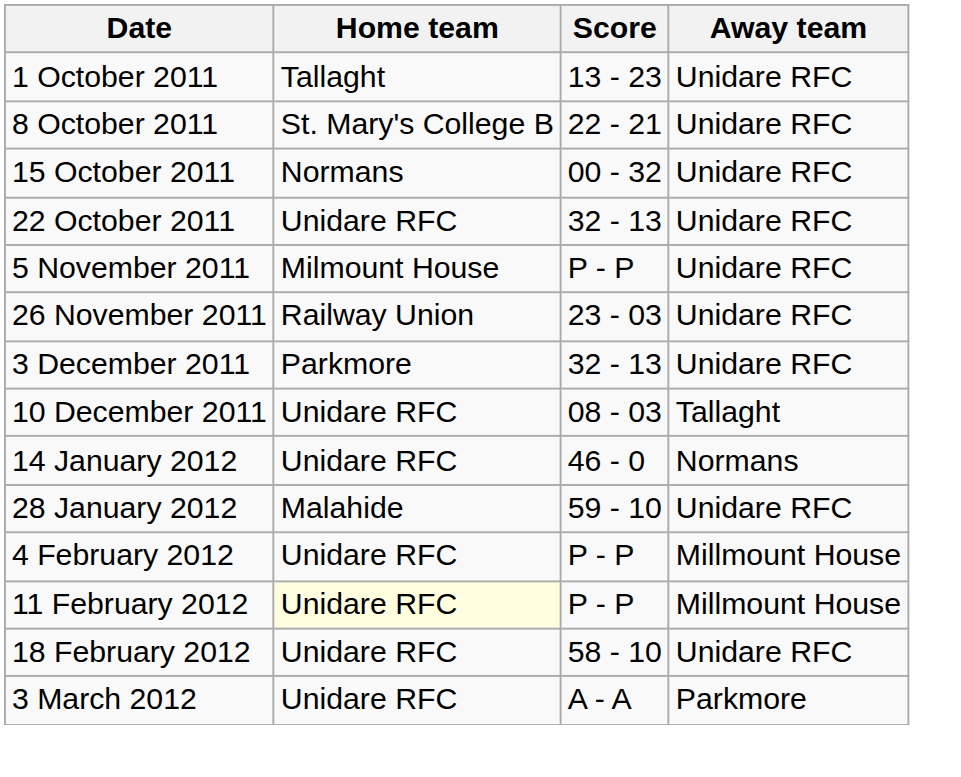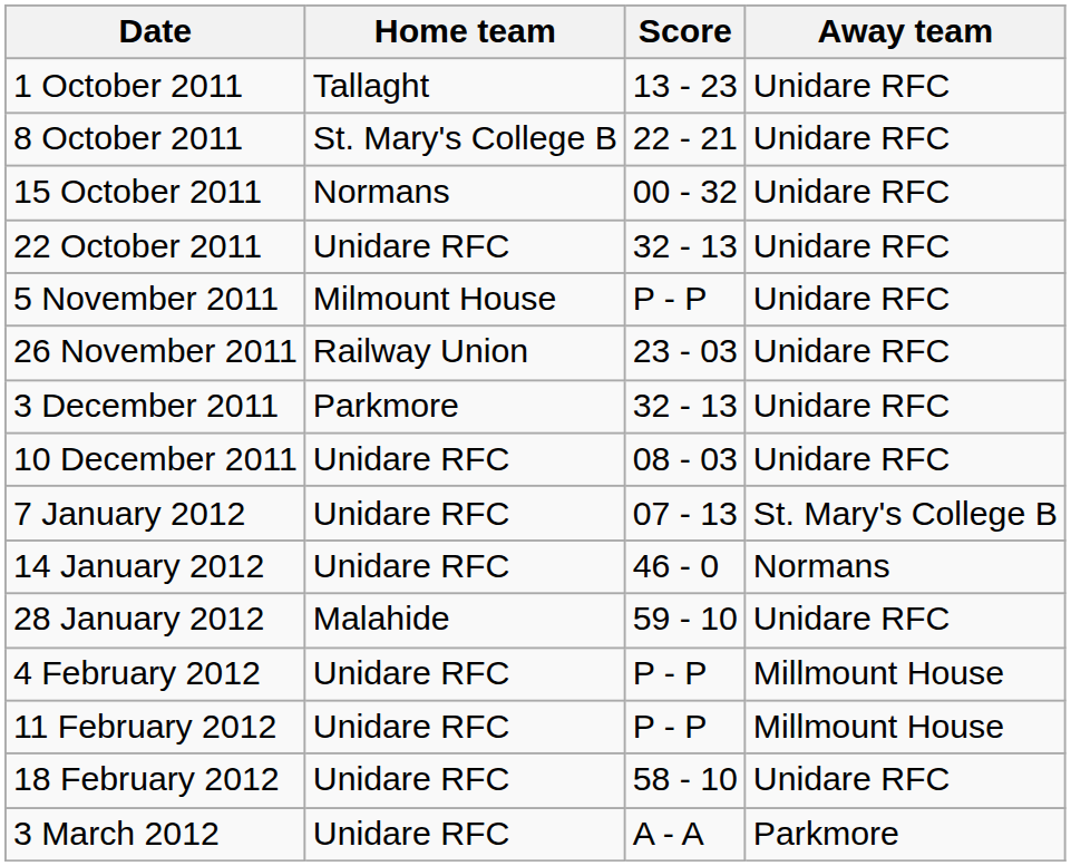10 December 2011 | Away team: Tallaght -> Unidare RFC
+ row: 7 January 2012 | Unidare RFC | 07 - 13 | St. Mary's College B
11 February 2012 | Home team: lightyellow background -> no background
